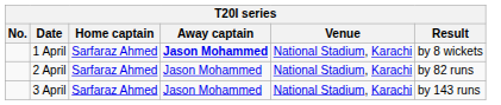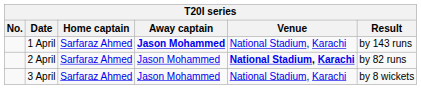1 April | Result: by 8 wickets -> by 143 runs
2 April | Venue: normal -> bold
3 April | Result: by 143 runs -> by 8 wickets
